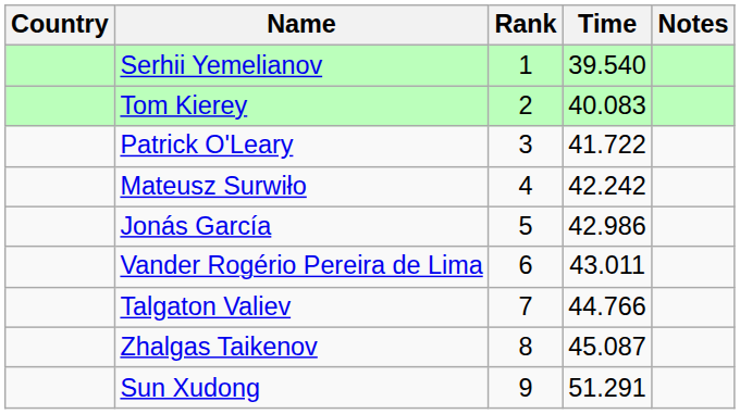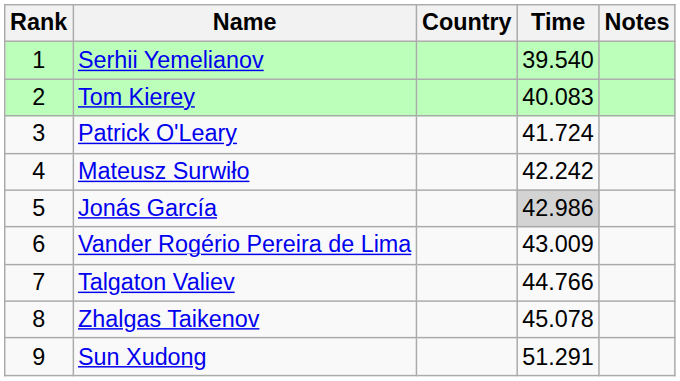columns swapped: Rank <-> Country
Patrick O'Leary | Time: 41.722 -> 41.724
Jonás García | Time: no background -> lightgrey background
Vander Rogério Pereira de Lima | Time: 43.011 -> 43.009
Zhalgas Taikenov | Time: 45.087 -> 45.078
